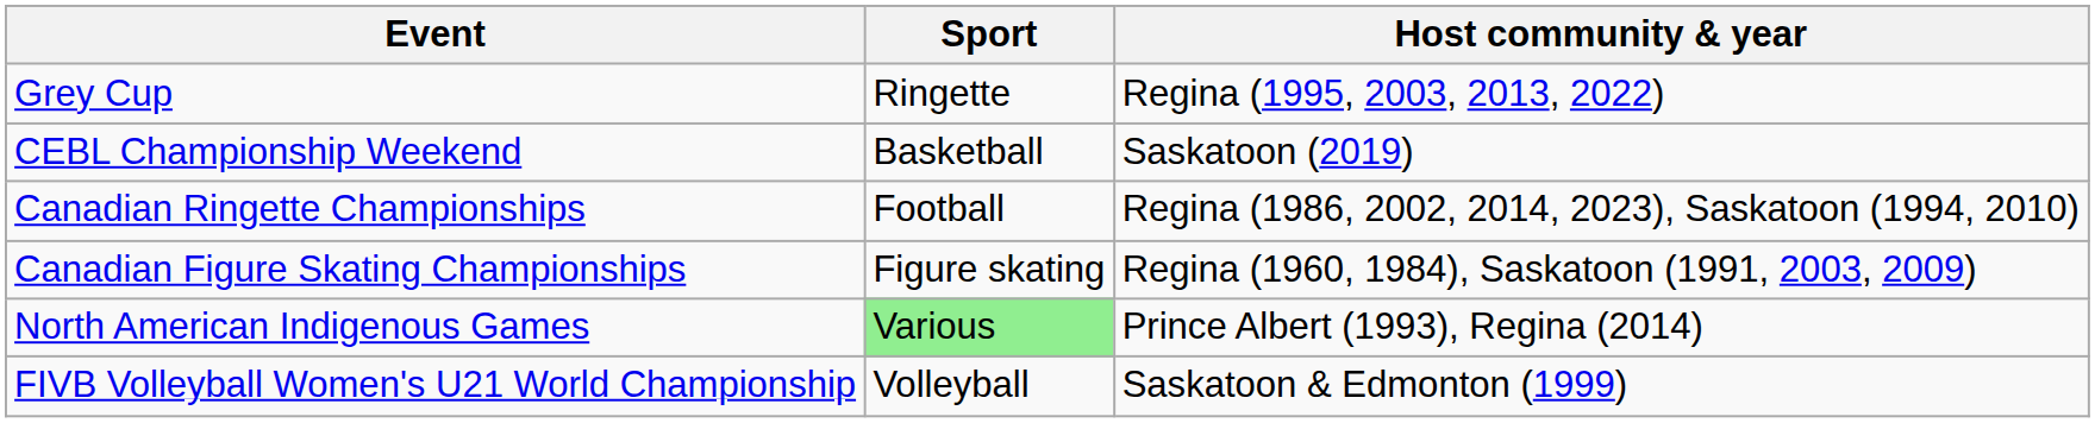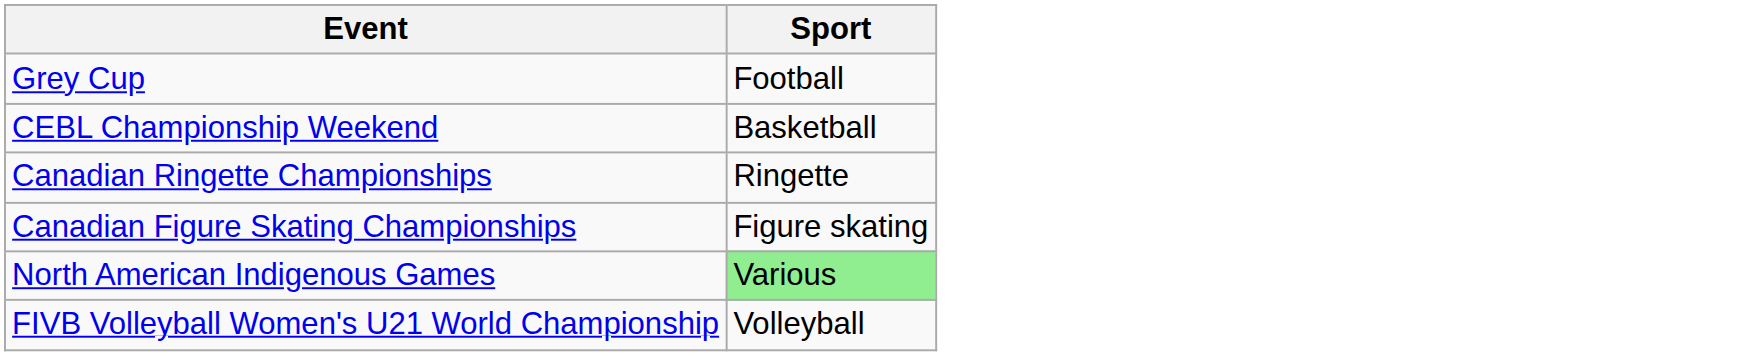- column: Host community & year | Regina (1995, 2003, 2013, 2022) | Saskatoon (2019) | Regina (1986, 2002, 2014, 2023), Saskatoon (1994, 2010) | Regina (1960, 1984), Saskatoon (1991, 2003, 2009) | Prince Albert (1993), Regina (2014) | Saskatoon & Edmonton (1999)
Grey Cup | Sport: Ringette -> Football
Canadian Ringette Championships | Sport: Football -> Ringette
